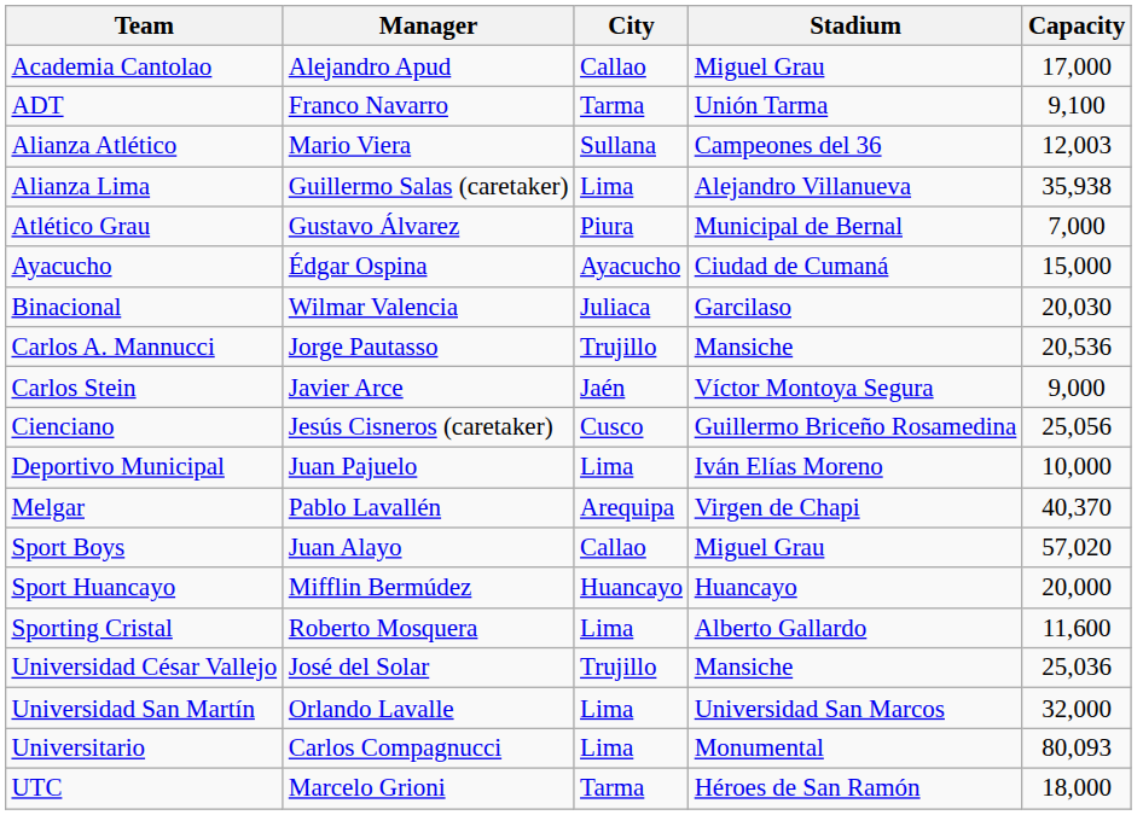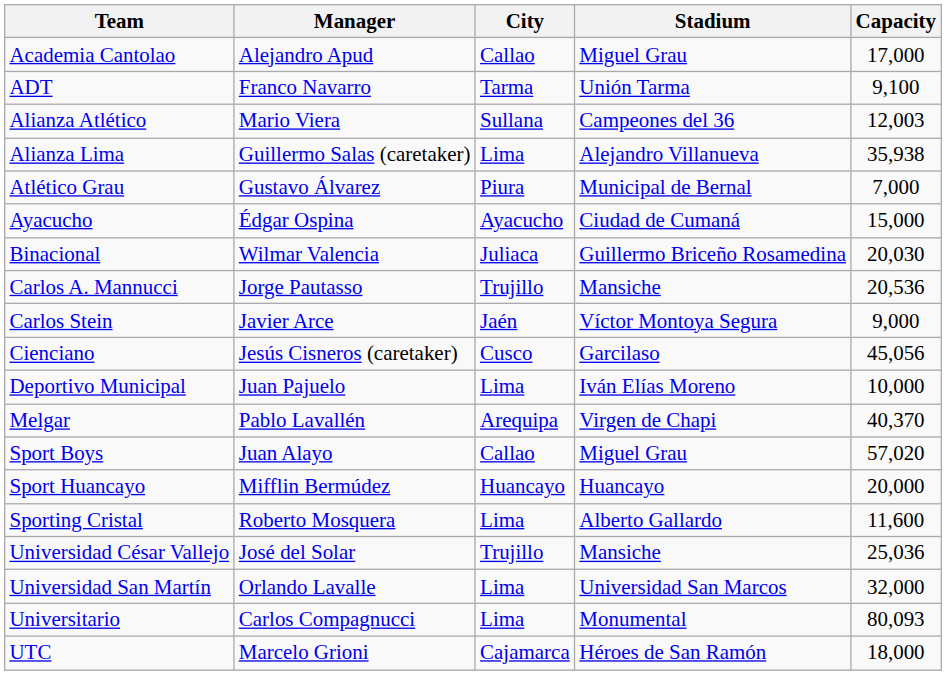Binacional | Stadium: Garcilaso -> Guillermo Briceño Rosamedina
Cienciano | Stadium: Guillermo Briceño Rosamedina -> Garcilaso
Cienciano | Capacity: 25,056 -> 45,056
UTC | City: Tarma -> Cajamarca
